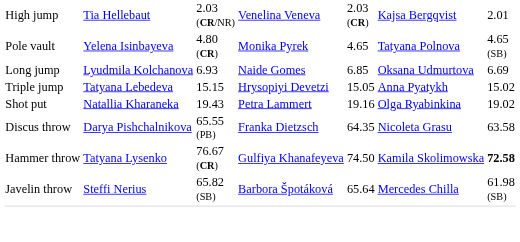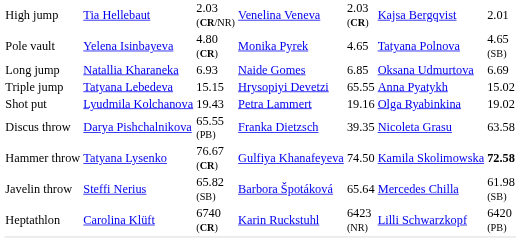Long jump | column 2: Lyudmila Kolchanova -> Natallia Kharaneka
Triple jump | column 5: 15.05 -> 65.55
Shot put | column 2: Natallia Kharaneka -> Lyudmila Kolchanova
Discus throw | column 5: 64.35 -> 39.35
+ row: Heptathlon | Carolina Klüft | 6740 (CR) | Karin Ruckstuhl | 6423 (NR) | Lilli Schwarzkopf | 6420 (PB)
